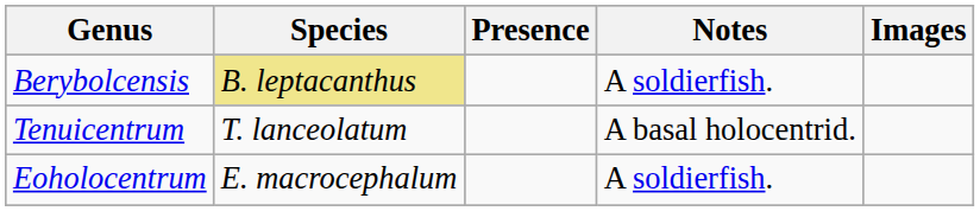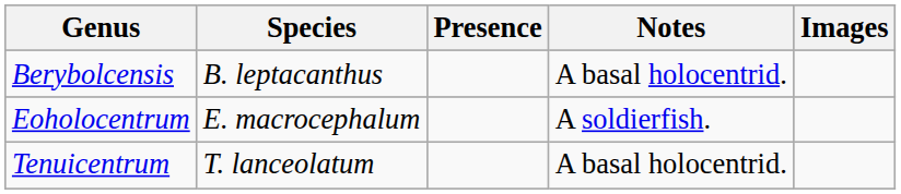Berybolcensis | Species: khaki background -> no background
Berybolcensis | Notes: A soldierfish. -> A basal holocentrid.
rows swapped: Eoholocentrum <-> Tenuicentrum
